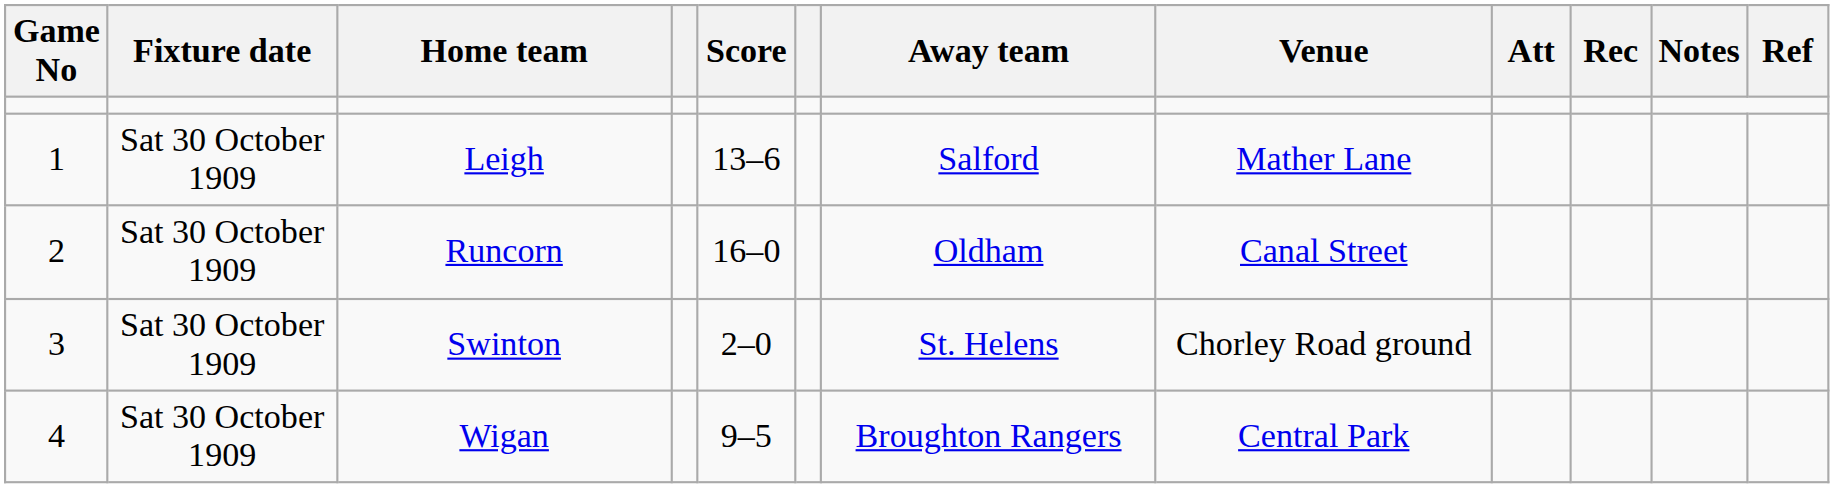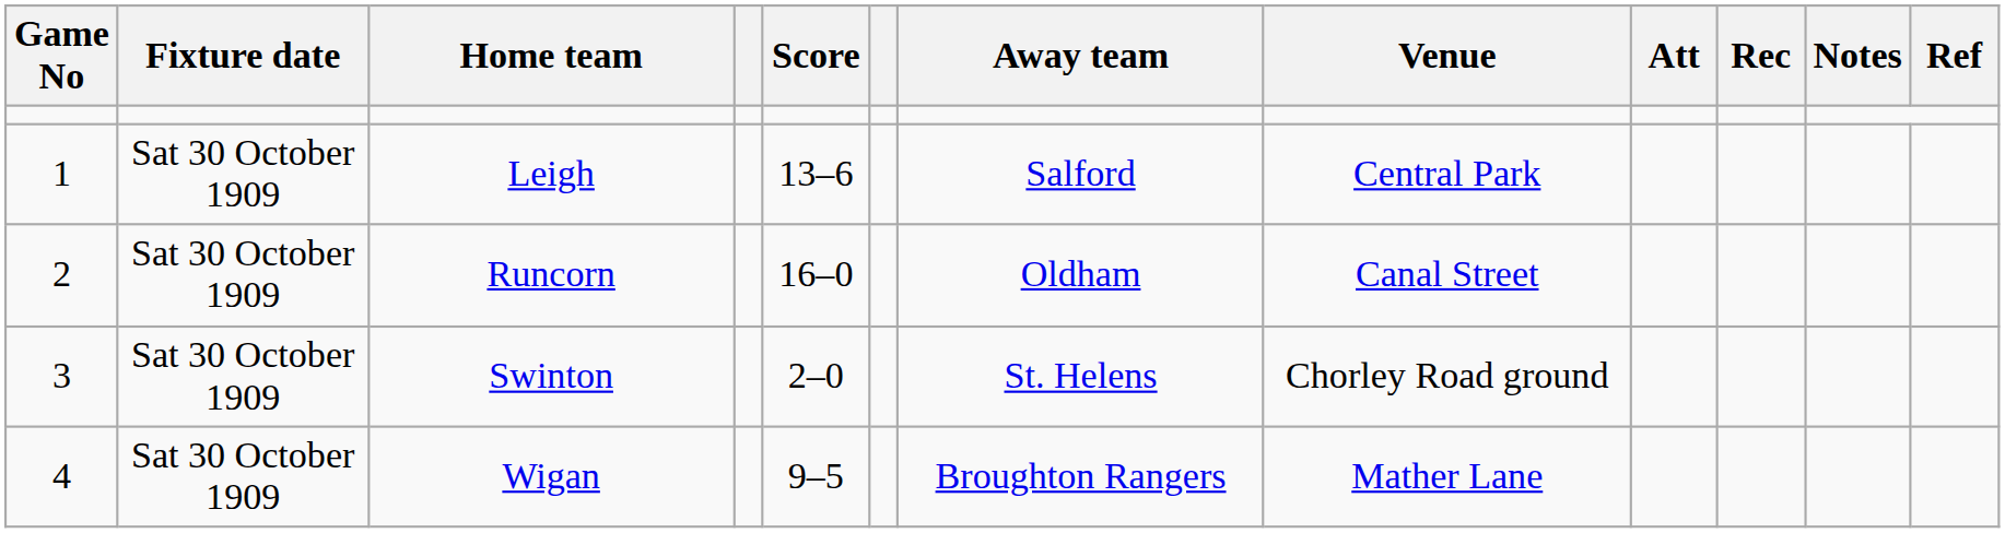Leigh | Venue: Mather Lane -> Central Park
Wigan | Venue: Central Park -> Mather Lane
